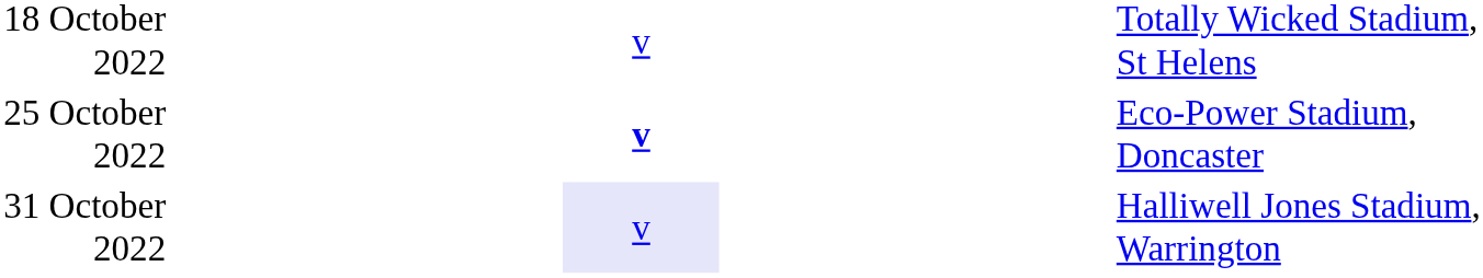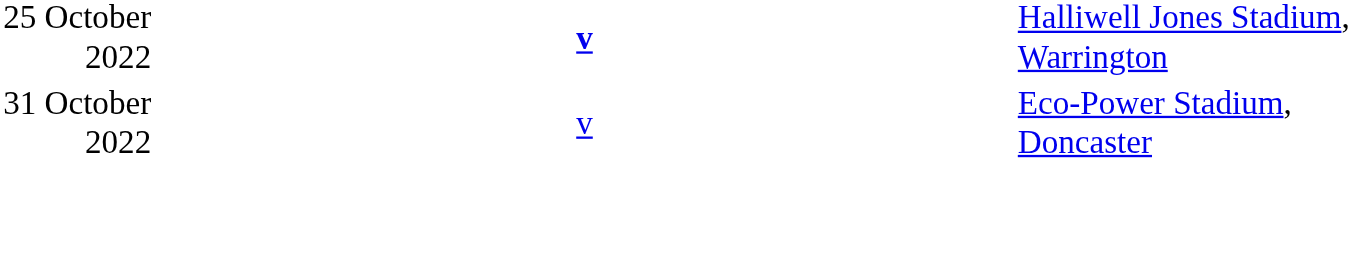- row: 18 October 2022 | v | Totally Wicked Stadium, St Helens
25 October 2022 | column 5: Eco-Power Stadium, Doncaster -> Halliwell Jones Stadium, Warrington
31 October 2022 | column 3: lavender background -> no background
31 October 2022 | column 5: Halliwell Jones Stadium, Warrington -> Eco-Power Stadium, Doncaster
